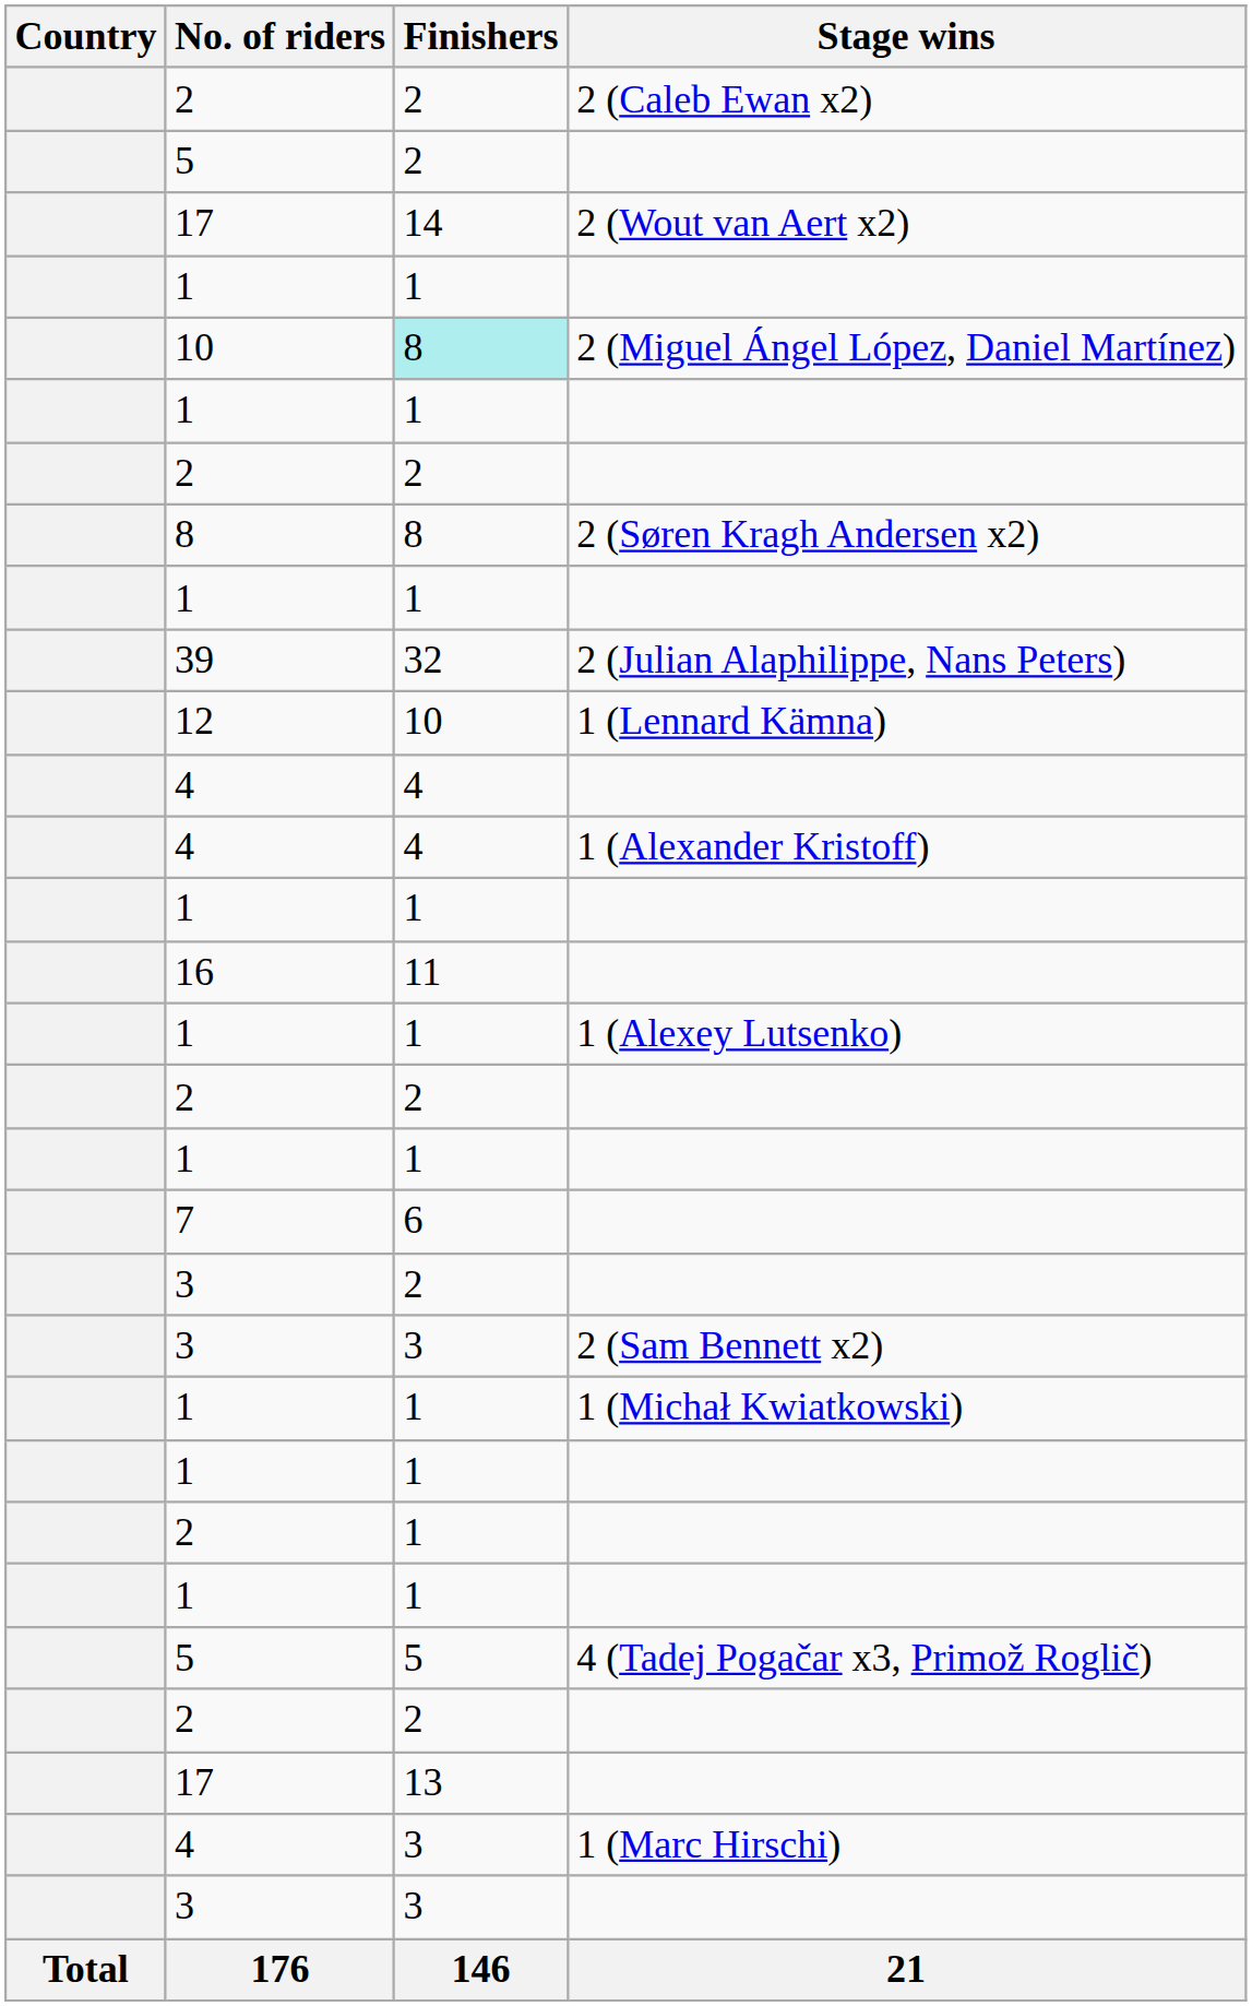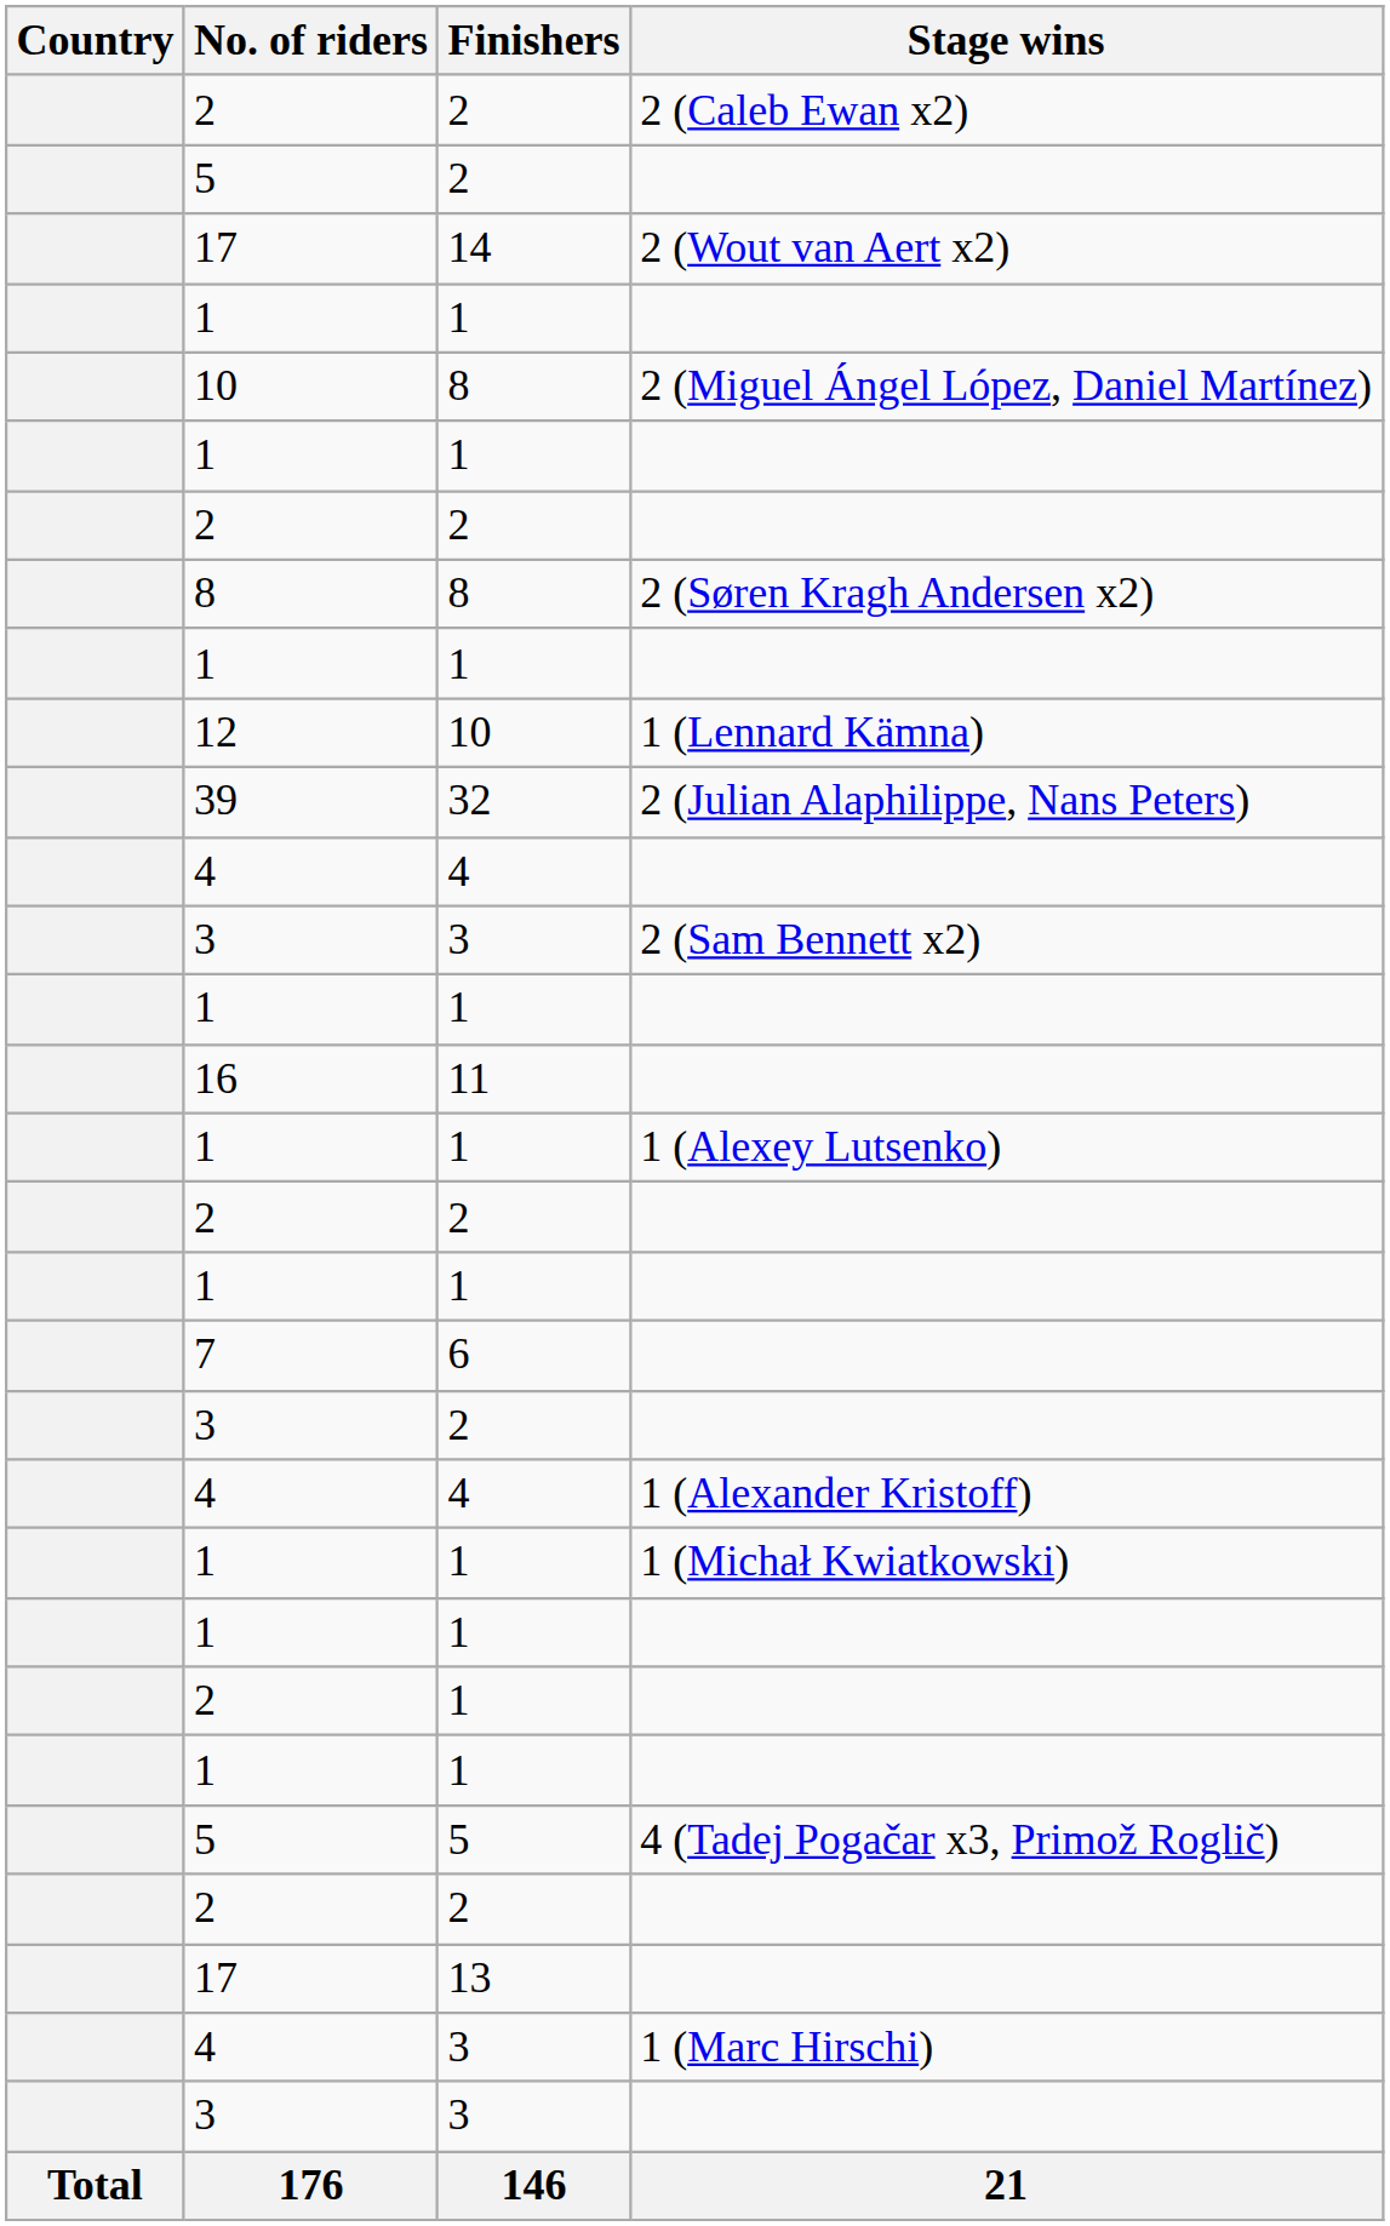2 (Miguel Ángel López, Daniel Martínez) | Finishers: paleturquoise background -> no background
rows swapped: 2 (Julian Alaphilippe, Nans Peters) <-> 1 (Lennard Kämna)
rows swapped: 2 (Sam Bennett x2) <-> 1 (Alexander Kristoff)
